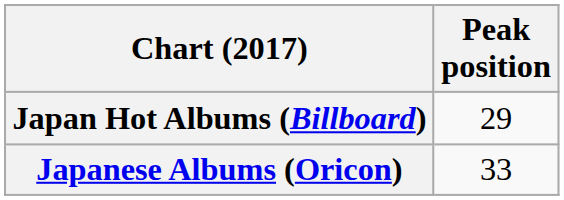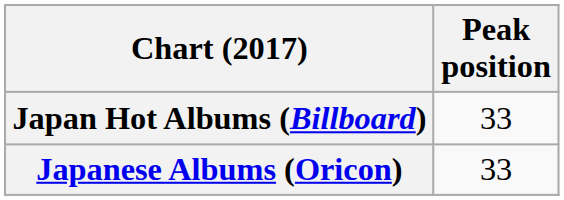Japan Hot Albums (Billboard) | Peak position: 29 -> 33
